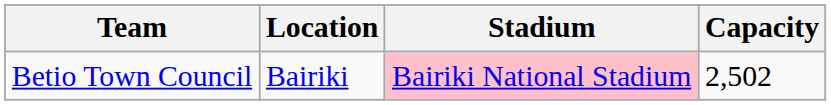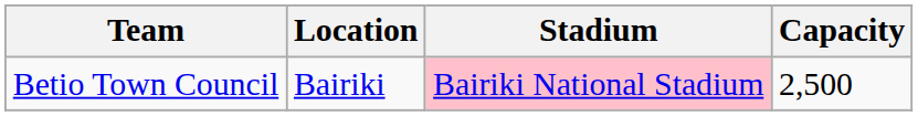Betio Town Council | Capacity: 2,502 -> 2,500
